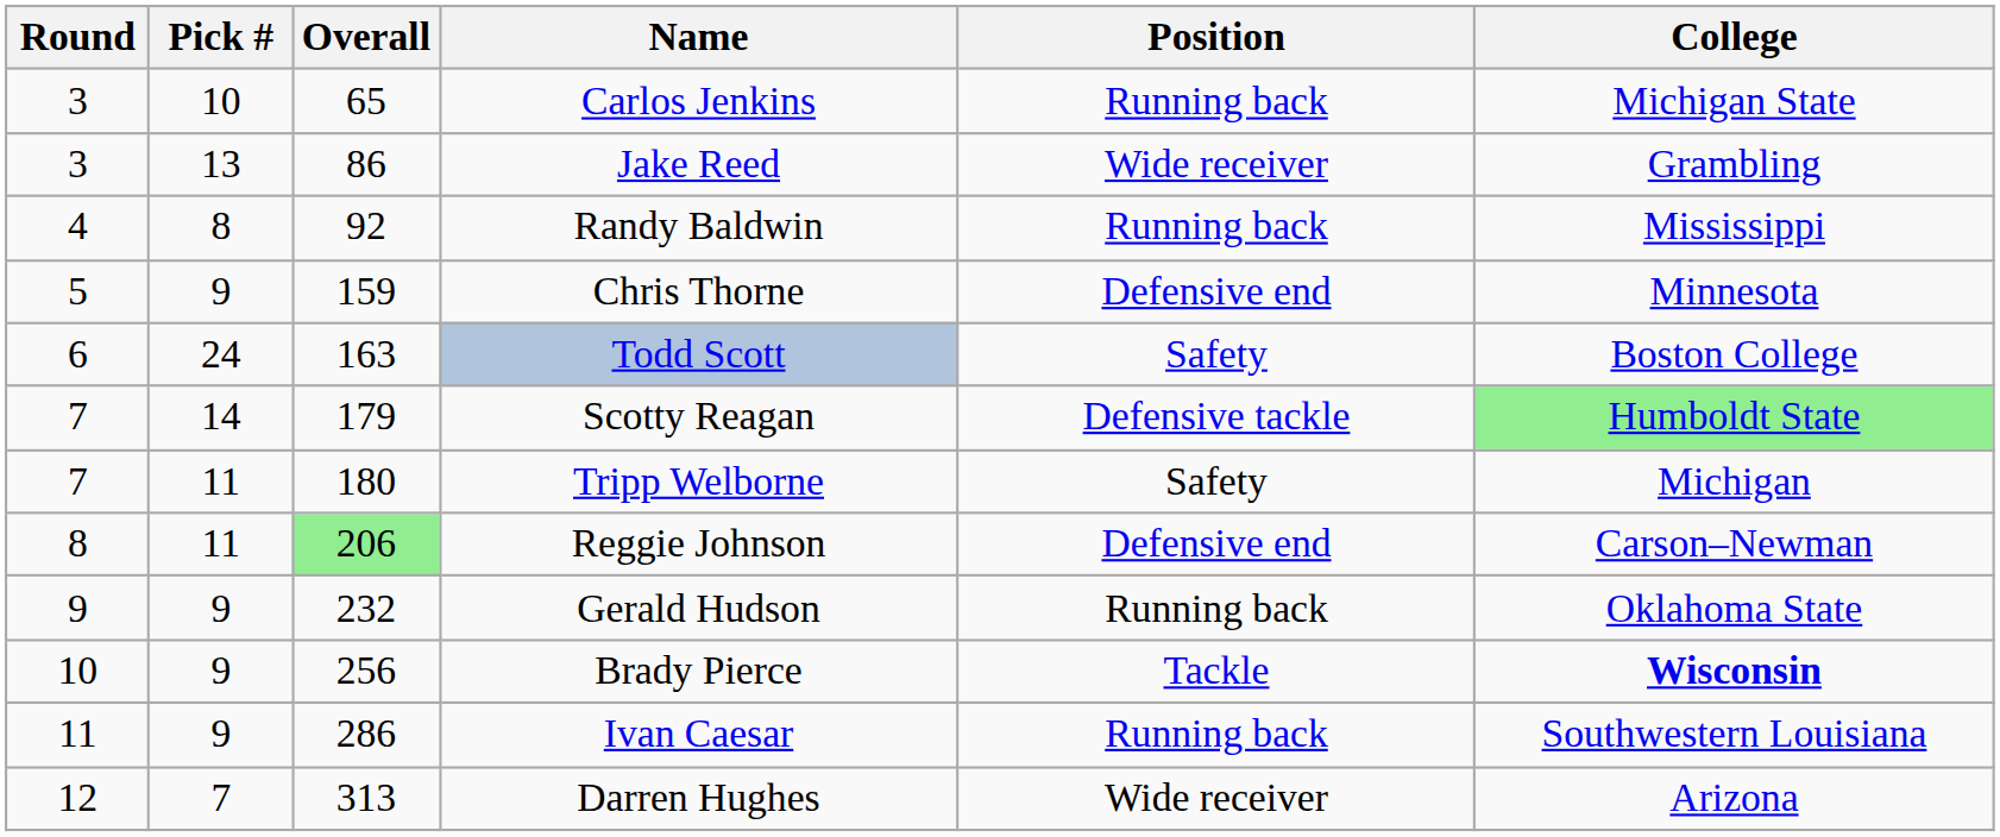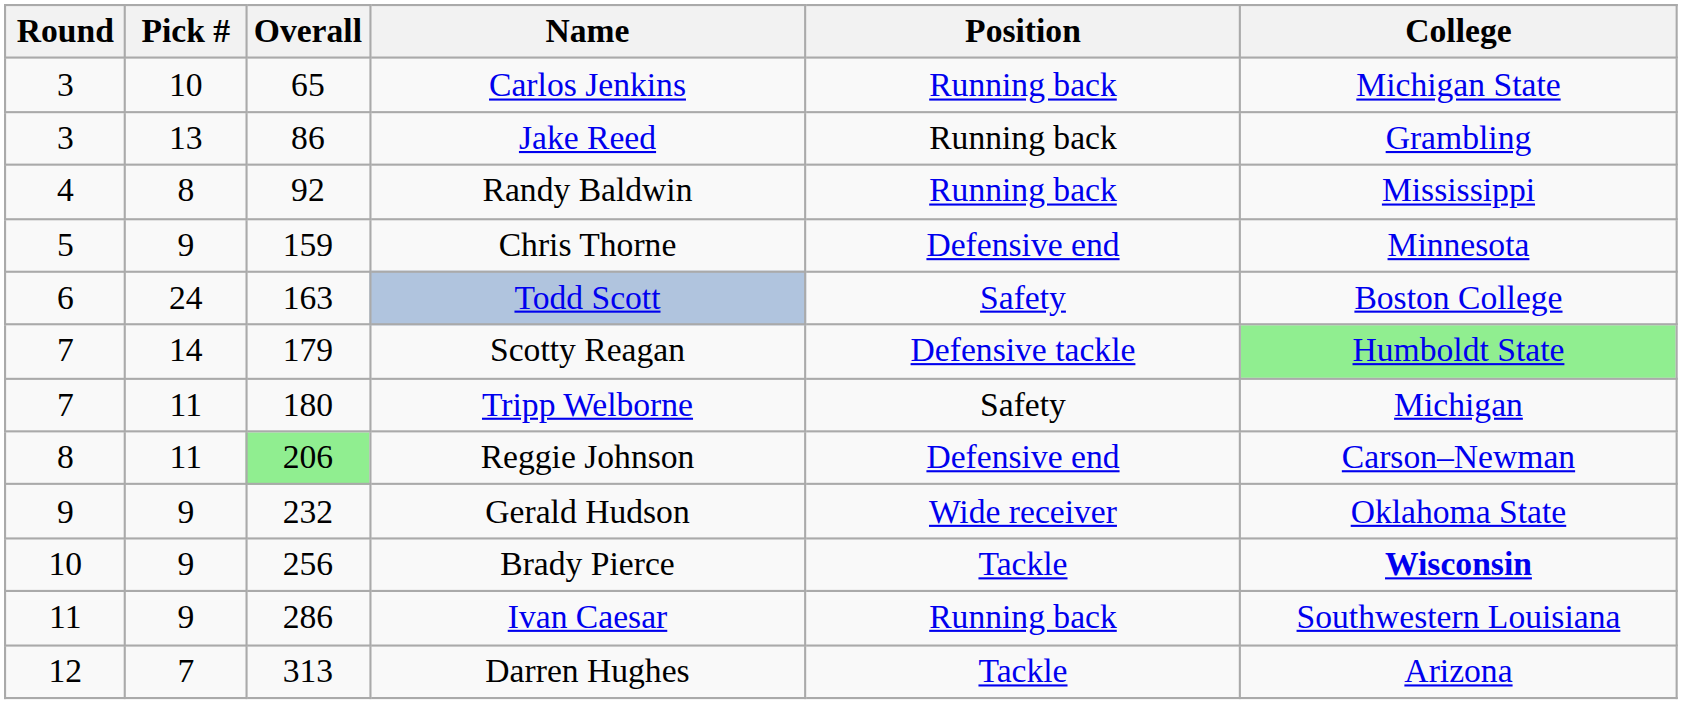Jake Reed | Position: Wide receiver -> Running back
Gerald Hudson | Position: Running back -> Wide receiver
Darren Hughes | Position: Wide receiver -> Tackle
